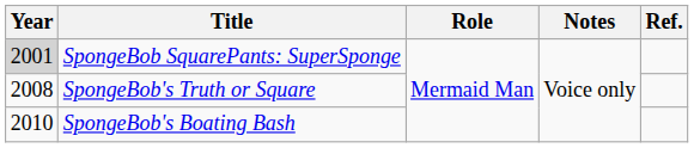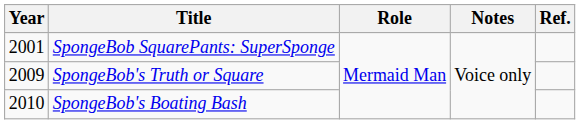SpongeBob SquarePants: SuperSponge | Year: lightgrey background -> no background
SpongeBob's Truth or Square | Year: 2008 -> 2009
